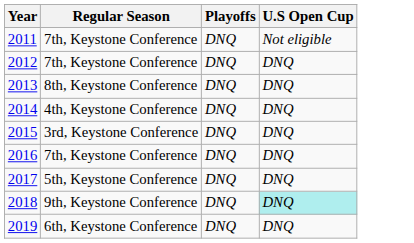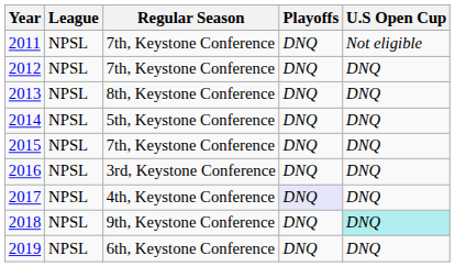+ column: League | NPSL | NPSL | NPSL | NPSL | NPSL | NPSL | NPSL | NPSL | NPSL
2014 | Regular Season: 4th, Keystone Conference -> 5th, Keystone Conference
2015 | Regular Season: 3rd, Keystone Conference -> 7th, Keystone Conference
2016 | Regular Season: 7th, Keystone Conference -> 3rd, Keystone Conference
2017 | Regular Season: 5th, Keystone Conference -> 4th, Keystone Conference
2017 | Playoffs: no background -> lavender background
